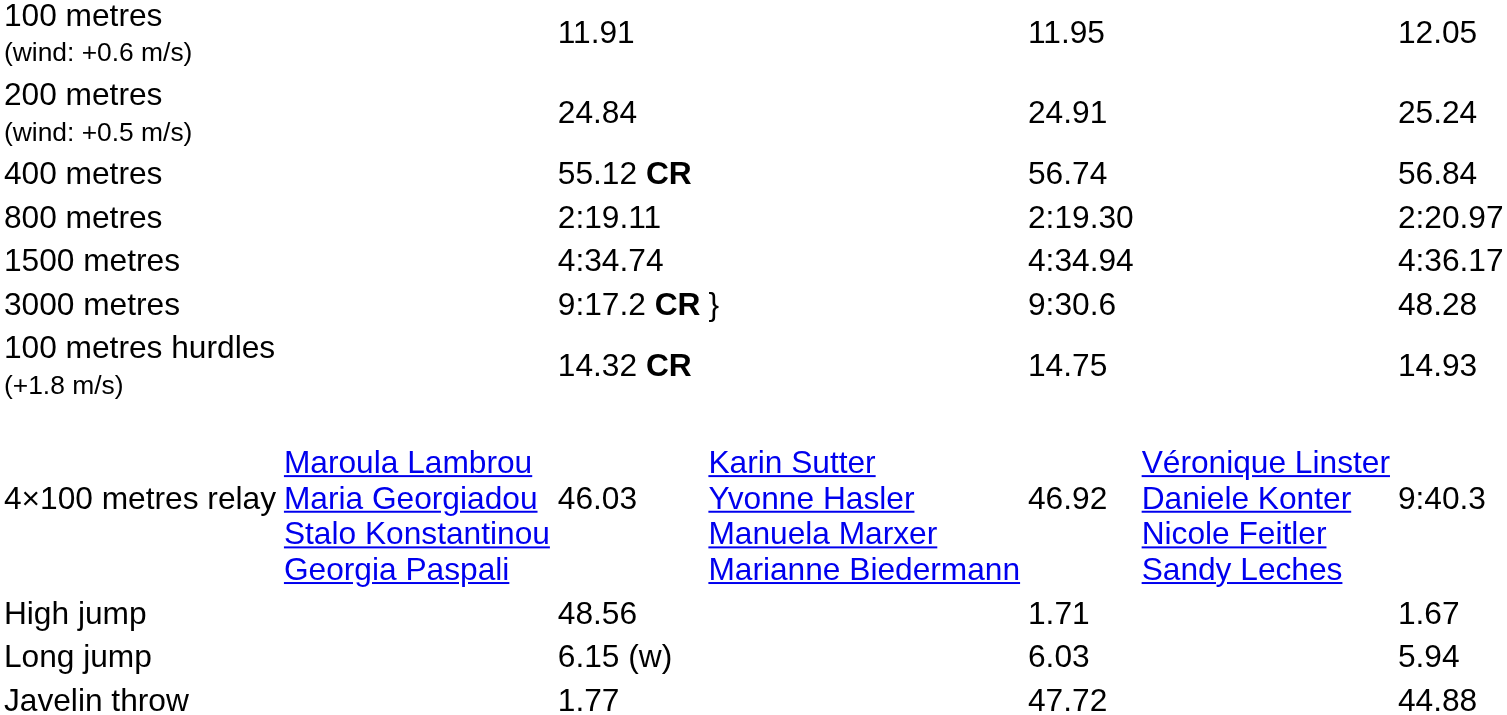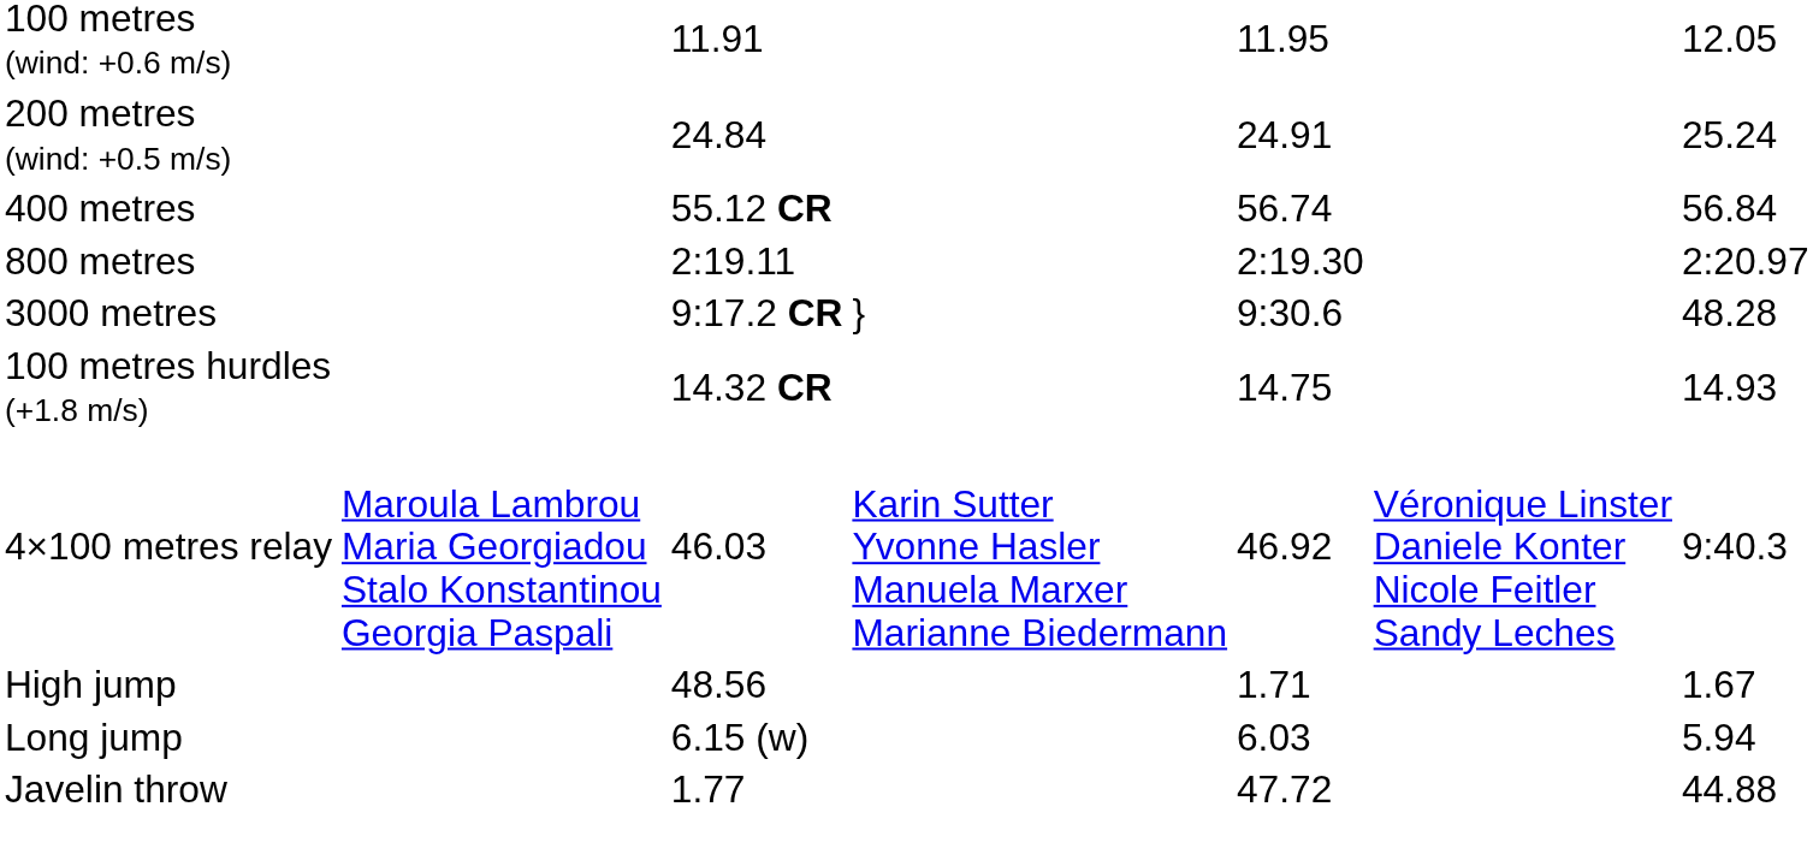- row: 1500 metres | 4:34.74 | 4:34.94 | 4:36.17
